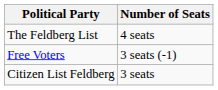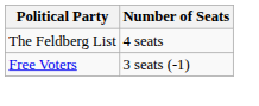- row: Citizen List Feldberg | 3 seats
